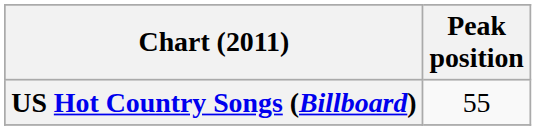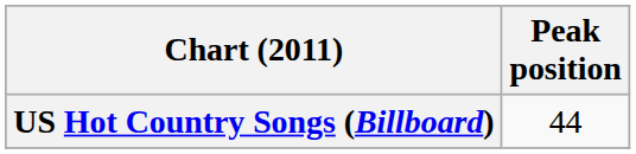US Hot Country Songs (Billboard) | Peak position: 55 -> 44
